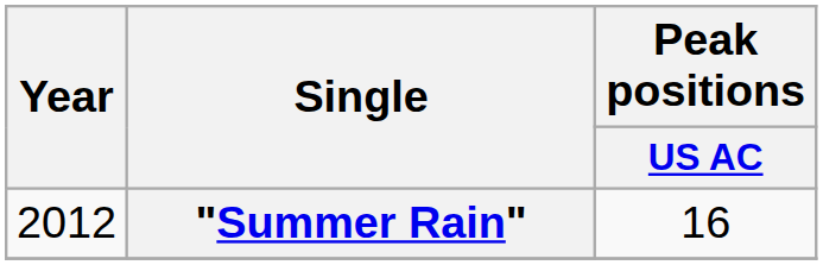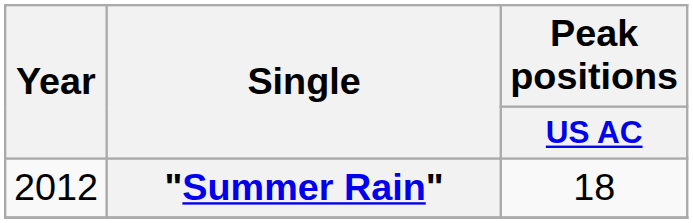"Summer Rain" | Peak positions / US AC: 16 -> 18
